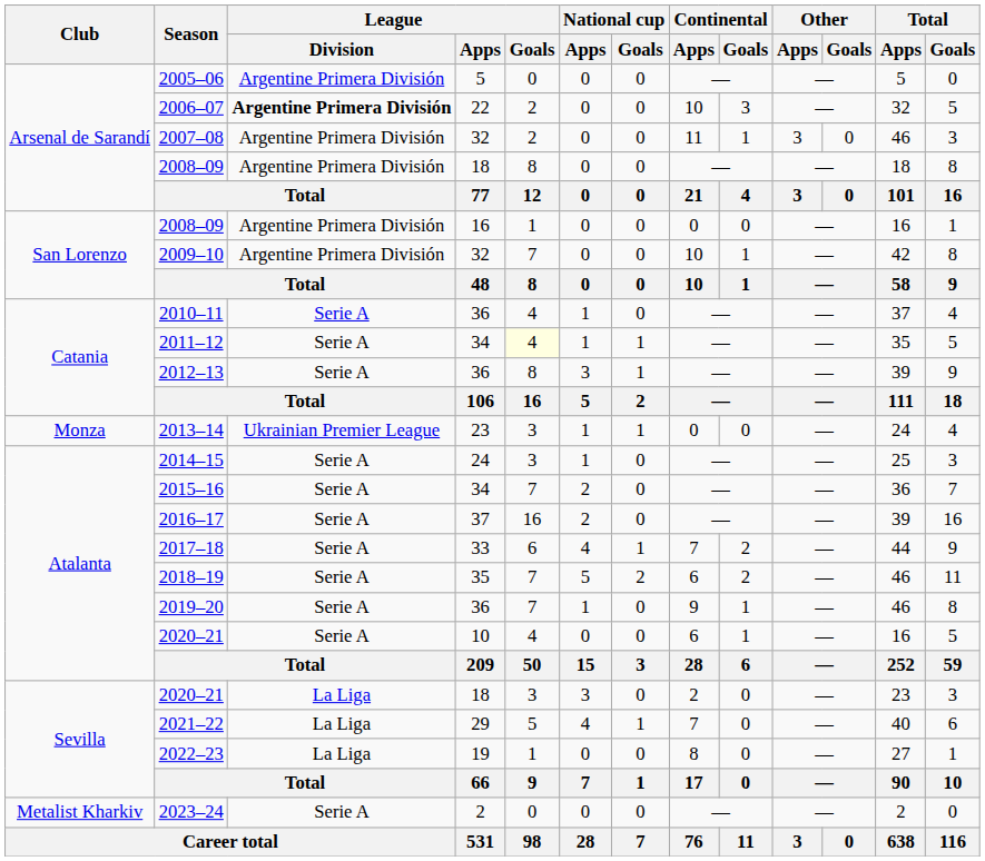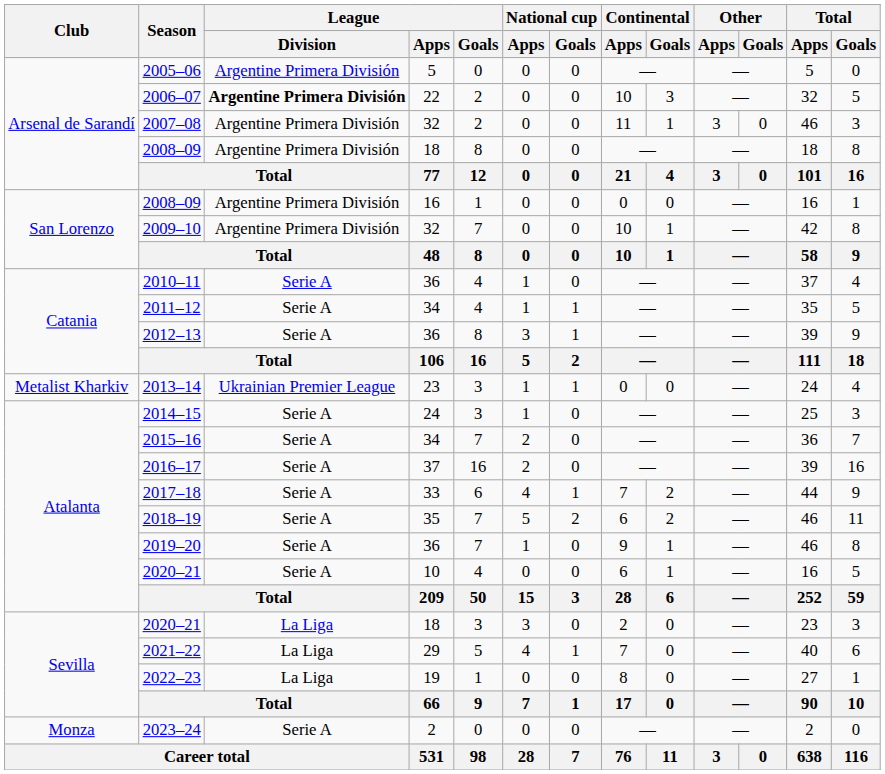2011–12 | League / Goals: lightyellow background -> no background
2013–14 | Club: Monza -> Metalist Kharkiv
2023–24 | Club: Metalist Kharkiv -> Monza
